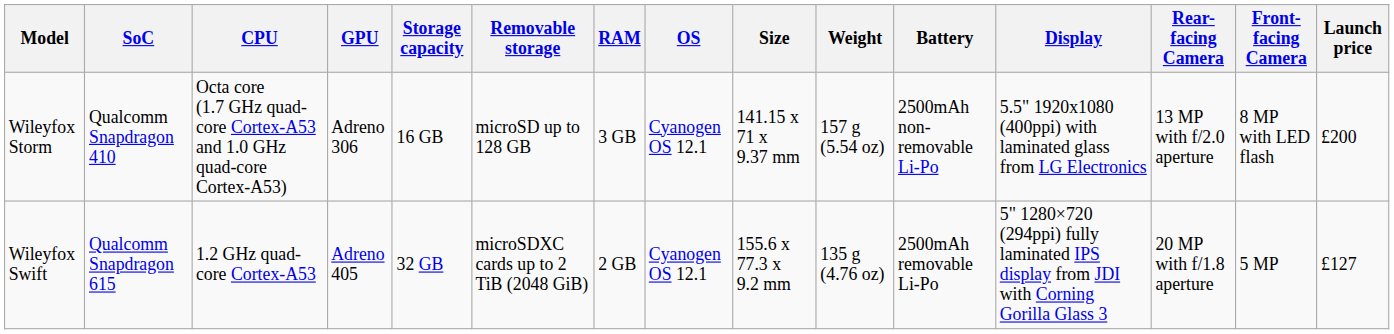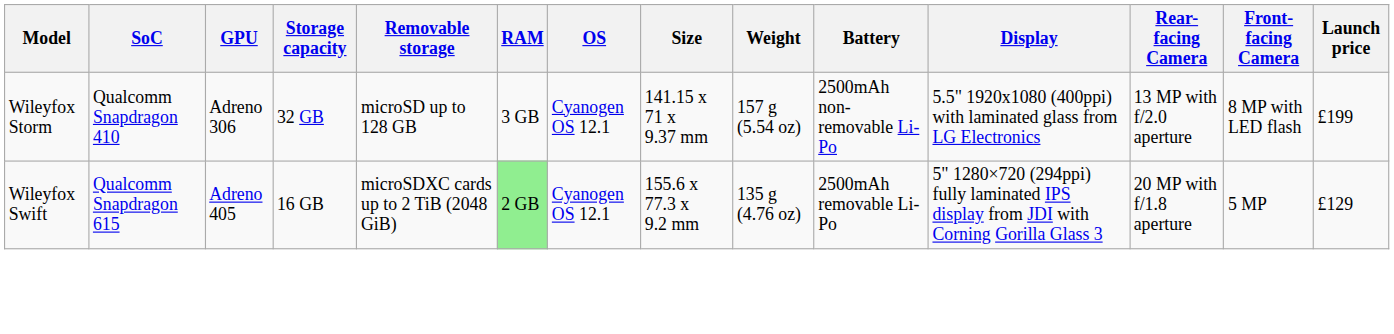- column: CPU | Octa core (1.7 GHz quad-core Cortex-A53 and 1.0 GHz quad-core Cortex-A53) | 1.2 GHz quad-core Cortex-A53
Wileyfox Storm | Storage capacity: 16 GB -> 32 GB
Wileyfox Storm | Launch price: £200 -> £199
Wileyfox Swift | Storage capacity: 32 GB -> 16 GB
Wileyfox Swift | RAM: no background -> lightgreen background
Wileyfox Swift | Launch price: £127 -> £129
